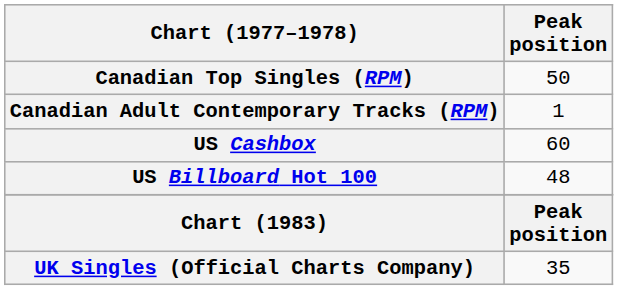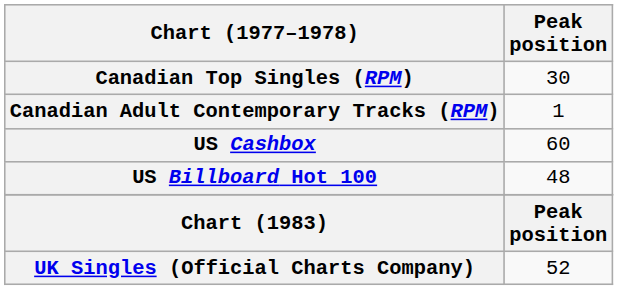Canadian Top Singles (RPM) | Peak position: 50 -> 30
UK Singles (Official Charts Company) | Peak position: 35 -> 52
